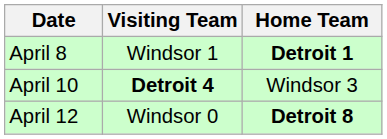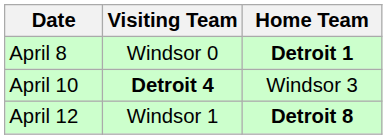April 8 | Visiting Team: Windsor 1 -> Windsor 0
April 12 | Visiting Team: Windsor 0 -> Windsor 1
